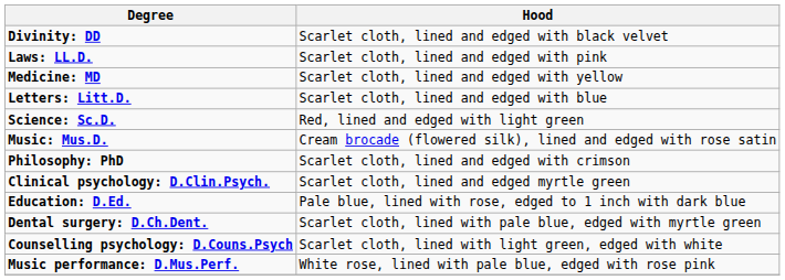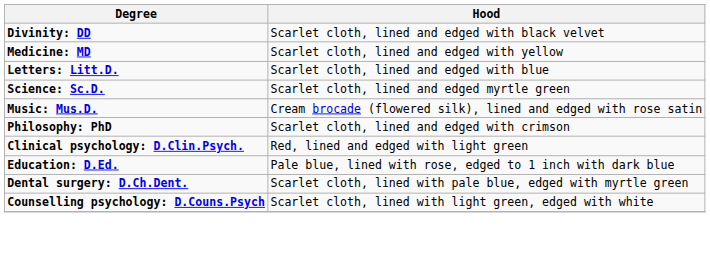- row: Laws: LL.D. | Scarlet cloth, lined and edged with pink
Science: Sc.D. | Hood: Red, lined and edged with light green -> Scarlet cloth, lined and edged myrtle green
Clinical psychology: D.Clin.Psych. | Hood: Scarlet cloth, lined and edged myrtle green -> Red, lined and edged with light green
- row: Music performance: D.Mus.Perf. | White rose, lined with pale blue, edged with rose pink
